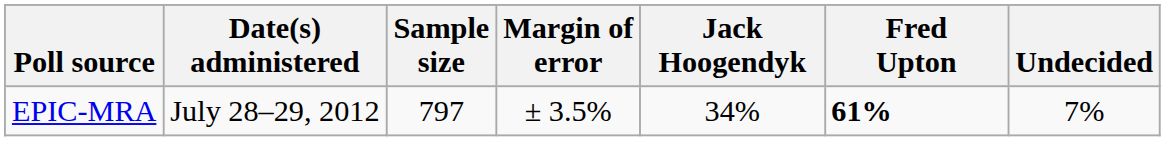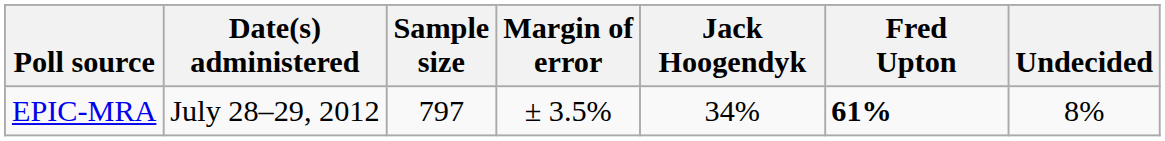EPIC-MRA | Undecided: 7% -> 8%
